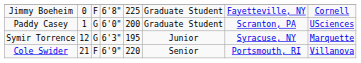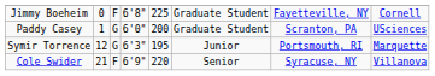Symir Torrence | column 7: Syracuse, NY -> Portsmouth, RI
Cole Swider | column 7: Portsmouth, RI -> Syracuse, NY
